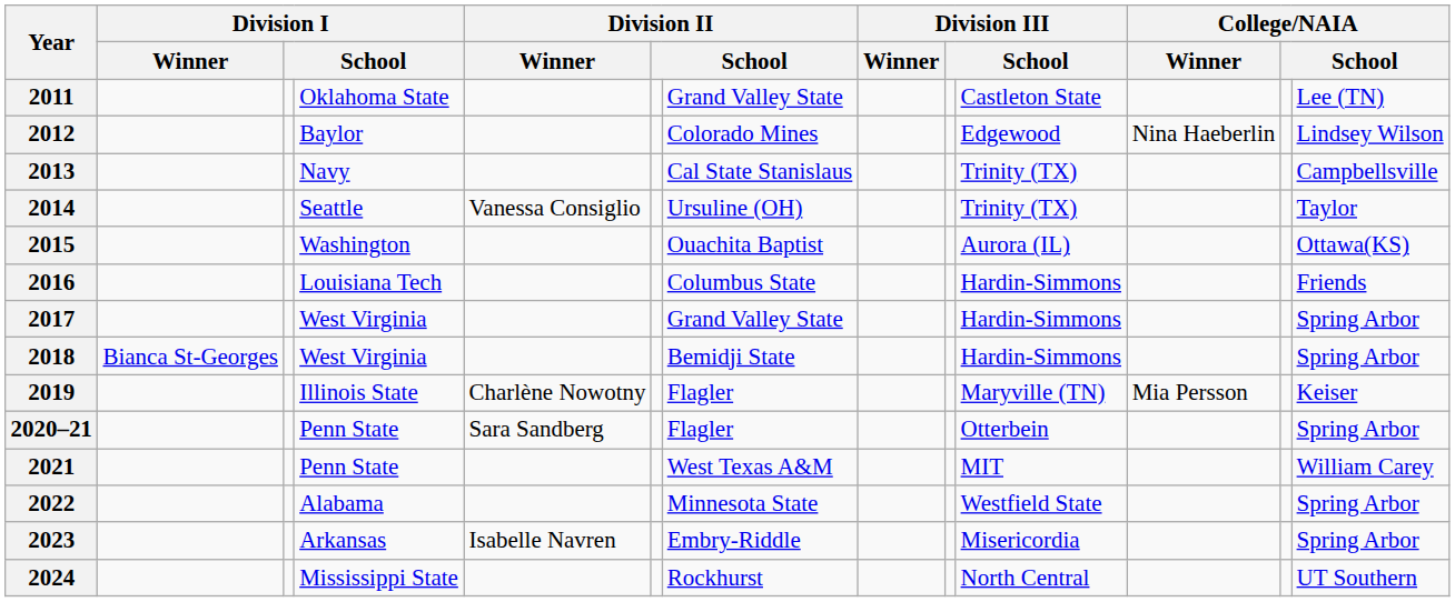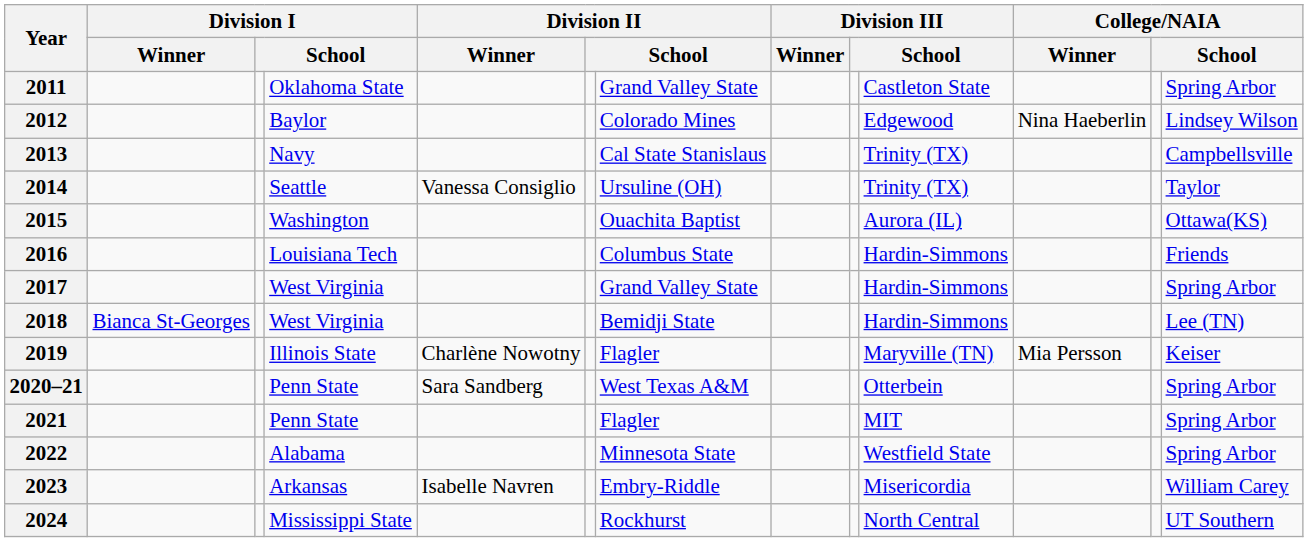2011 | column 13: Lee (TN) -> Spring Arbor
2018 | column 13: Spring Arbor -> Lee (TN)
2020–21 | column 7: Flagler -> West Texas A&M
2021 | column 7: West Texas A&M -> Flagler
2021 | column 13: William Carey -> Spring Arbor
2023 | column 13: Spring Arbor -> William Carey
